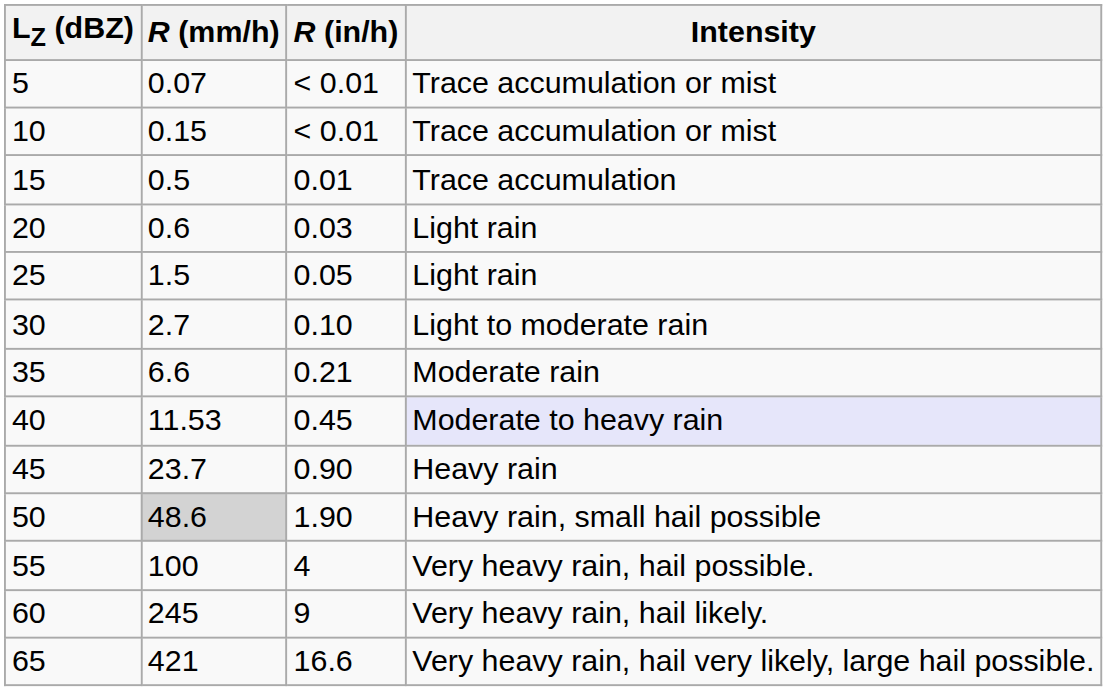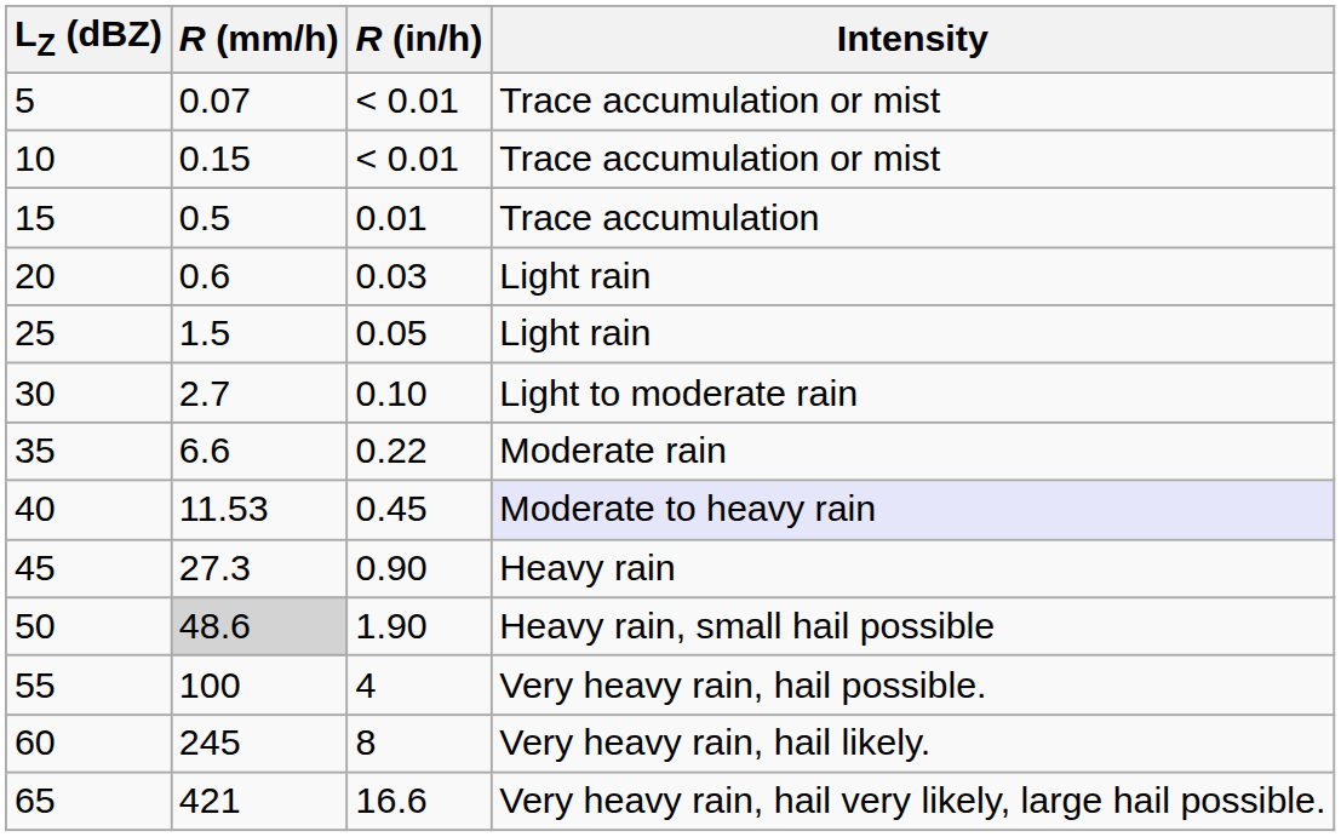35 | R (in/h): 0.21 -> 0.22
45 | R (mm/h): 23.7 -> 27.3
60 | R (in/h): 9 -> 8
